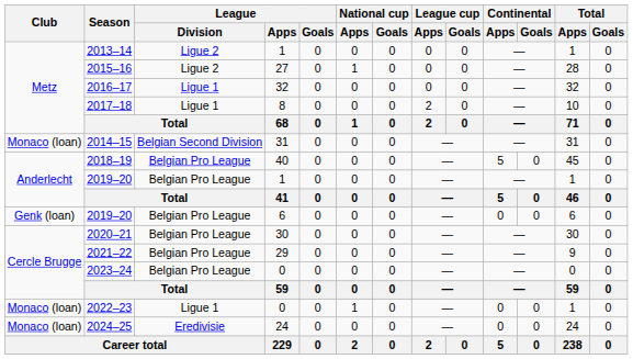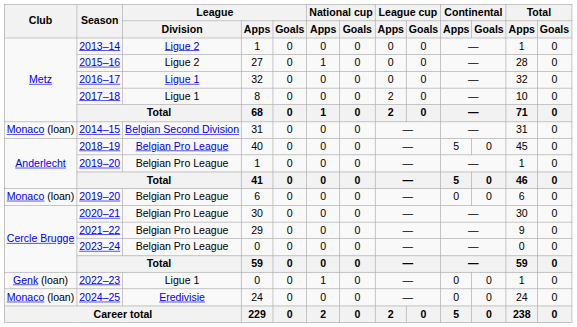2019–20 / 6 | Club: Genk (loan) -> Monaco (loan)
2022–23 | Club: Monaco (loan) -> Genk (loan)
